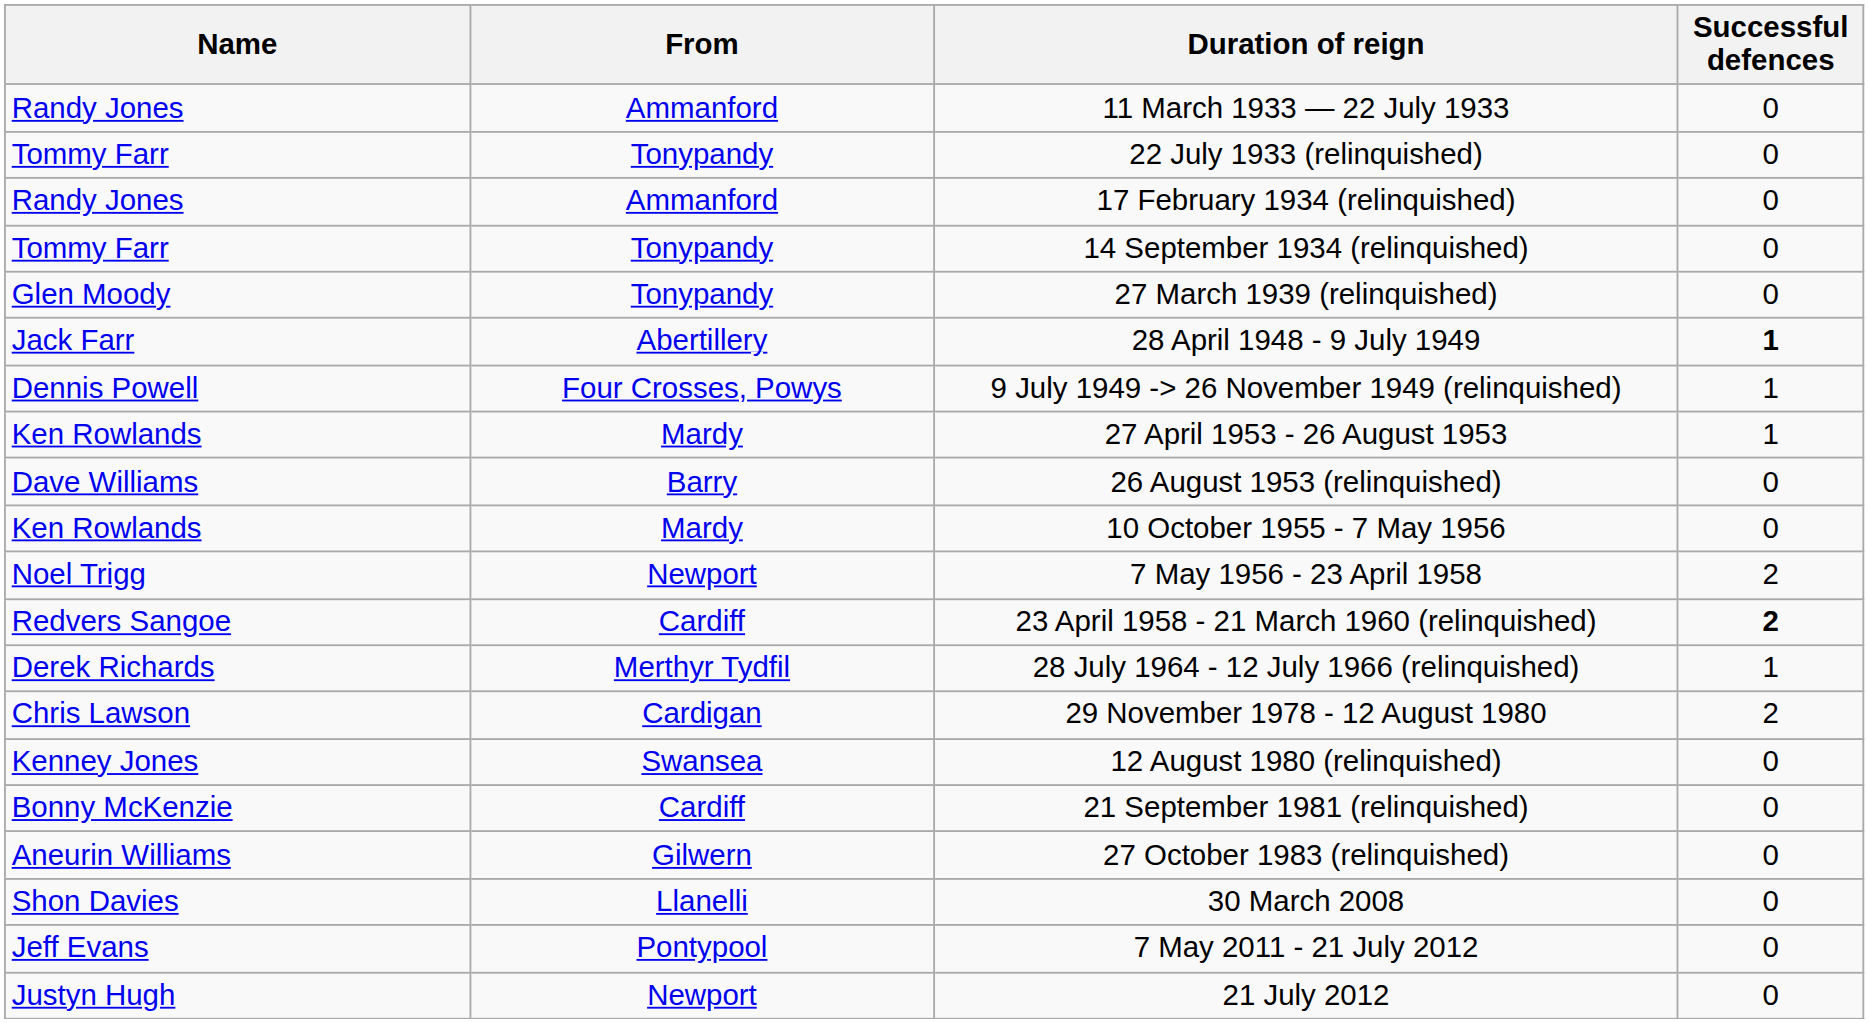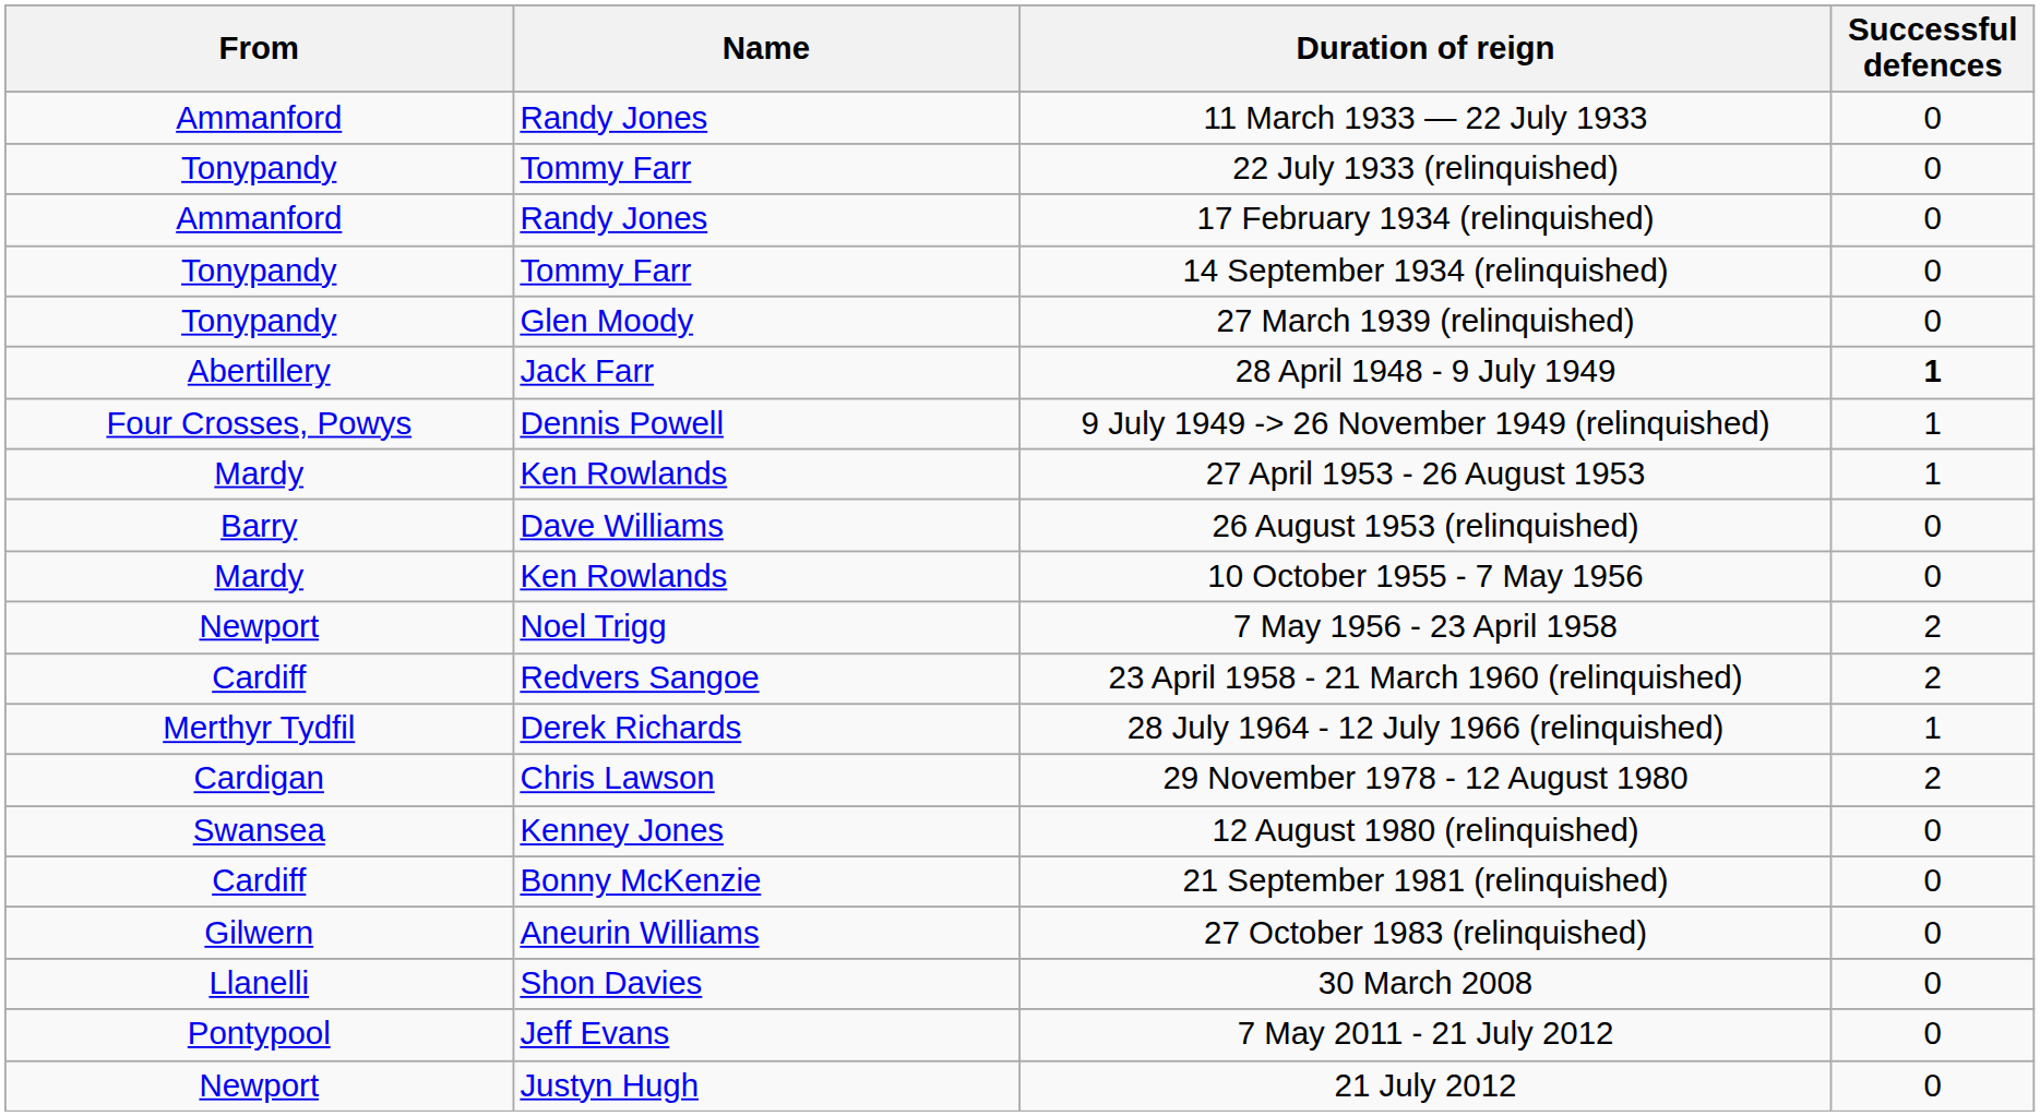columns swapped: Name <-> From
23 April 1958 - 21 March 1960 (relinquished) | Successful defences: bold -> normal
